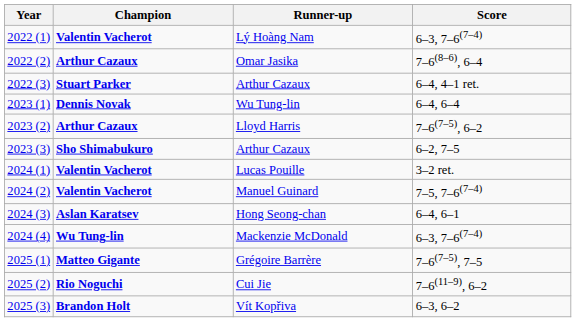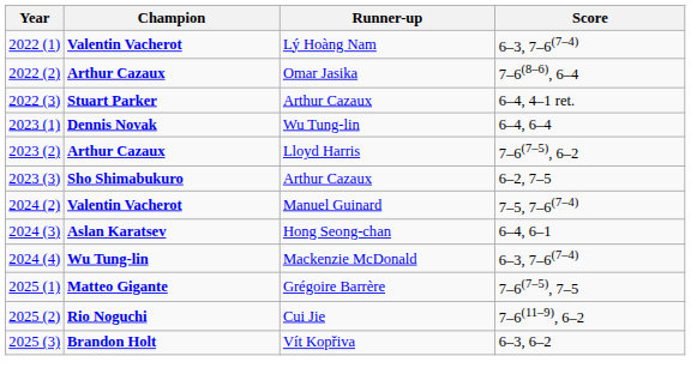- row: 2024 (1) | Valentin Vacherot | Lucas Pouille | 3–2 ret.
